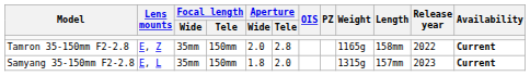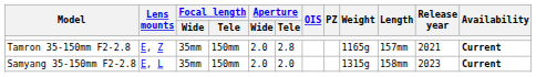Tamron 35-150mm F2-2.8 | Length: 158mm -> 157mm
Tamron 35-150mm F2-2.8 | Release year: 2022 -> 2021
Samyang 35-150mm F2-2.8 | Aperture / Wide: 1.8 -> 2.0
Samyang 35-150mm F2-2.8 | Length: 157mm -> 158mm
